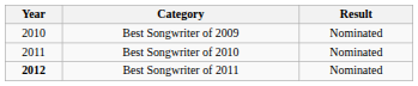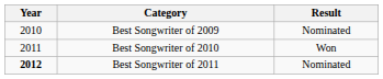Best Songwriter of 2010 | Result: Nominated -> Won
